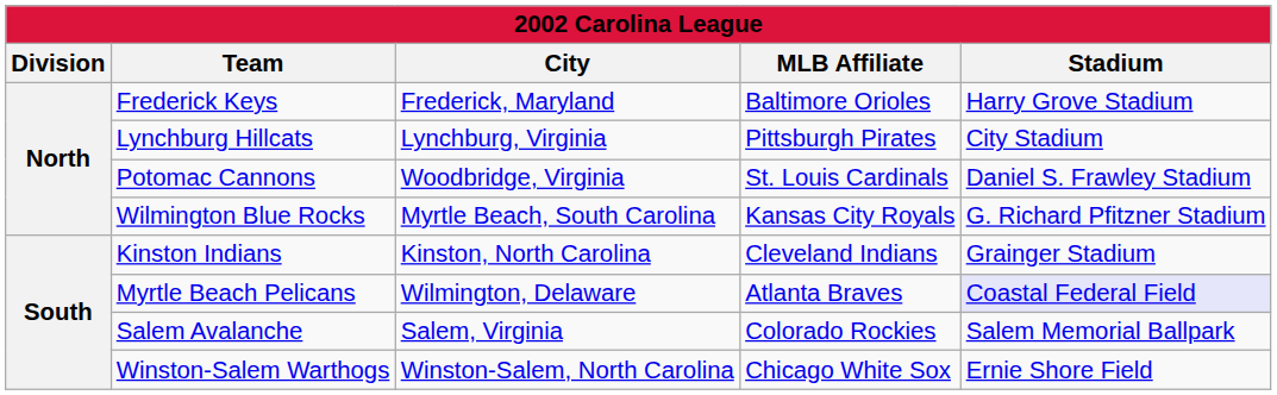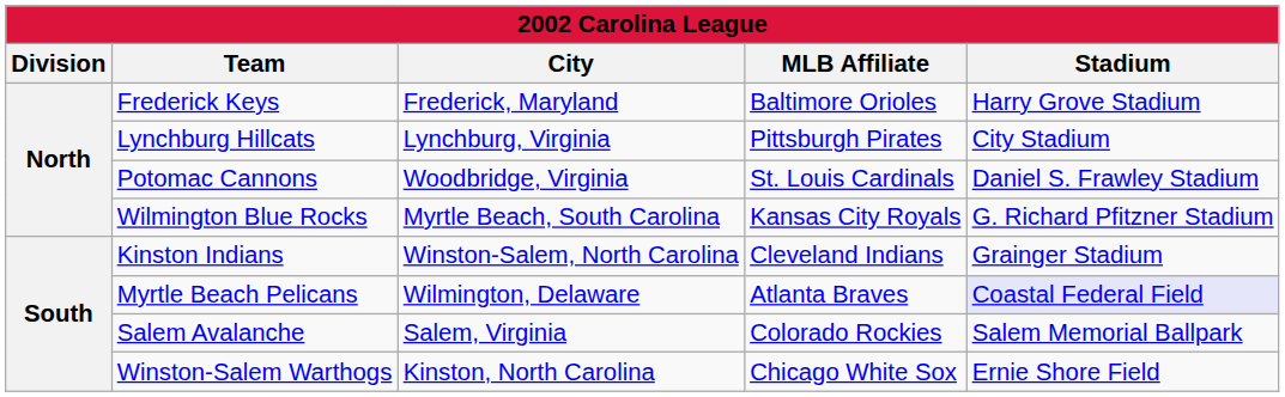Kinston Indians | City: Kinston, North Carolina -> Winston-Salem, North Carolina
Winston-Salem Warthogs | City: Winston-Salem, North Carolina -> Kinston, North Carolina
